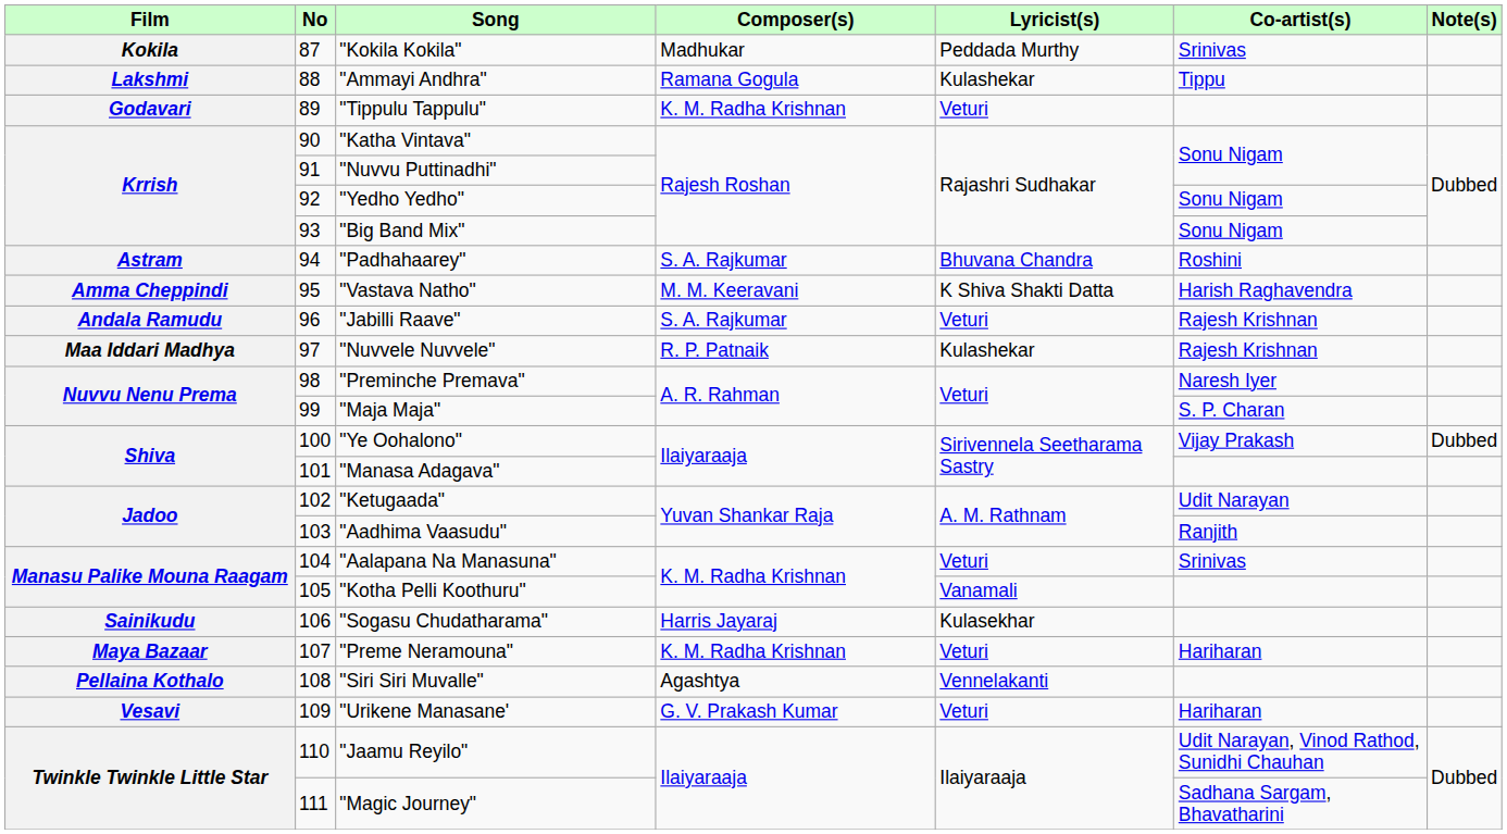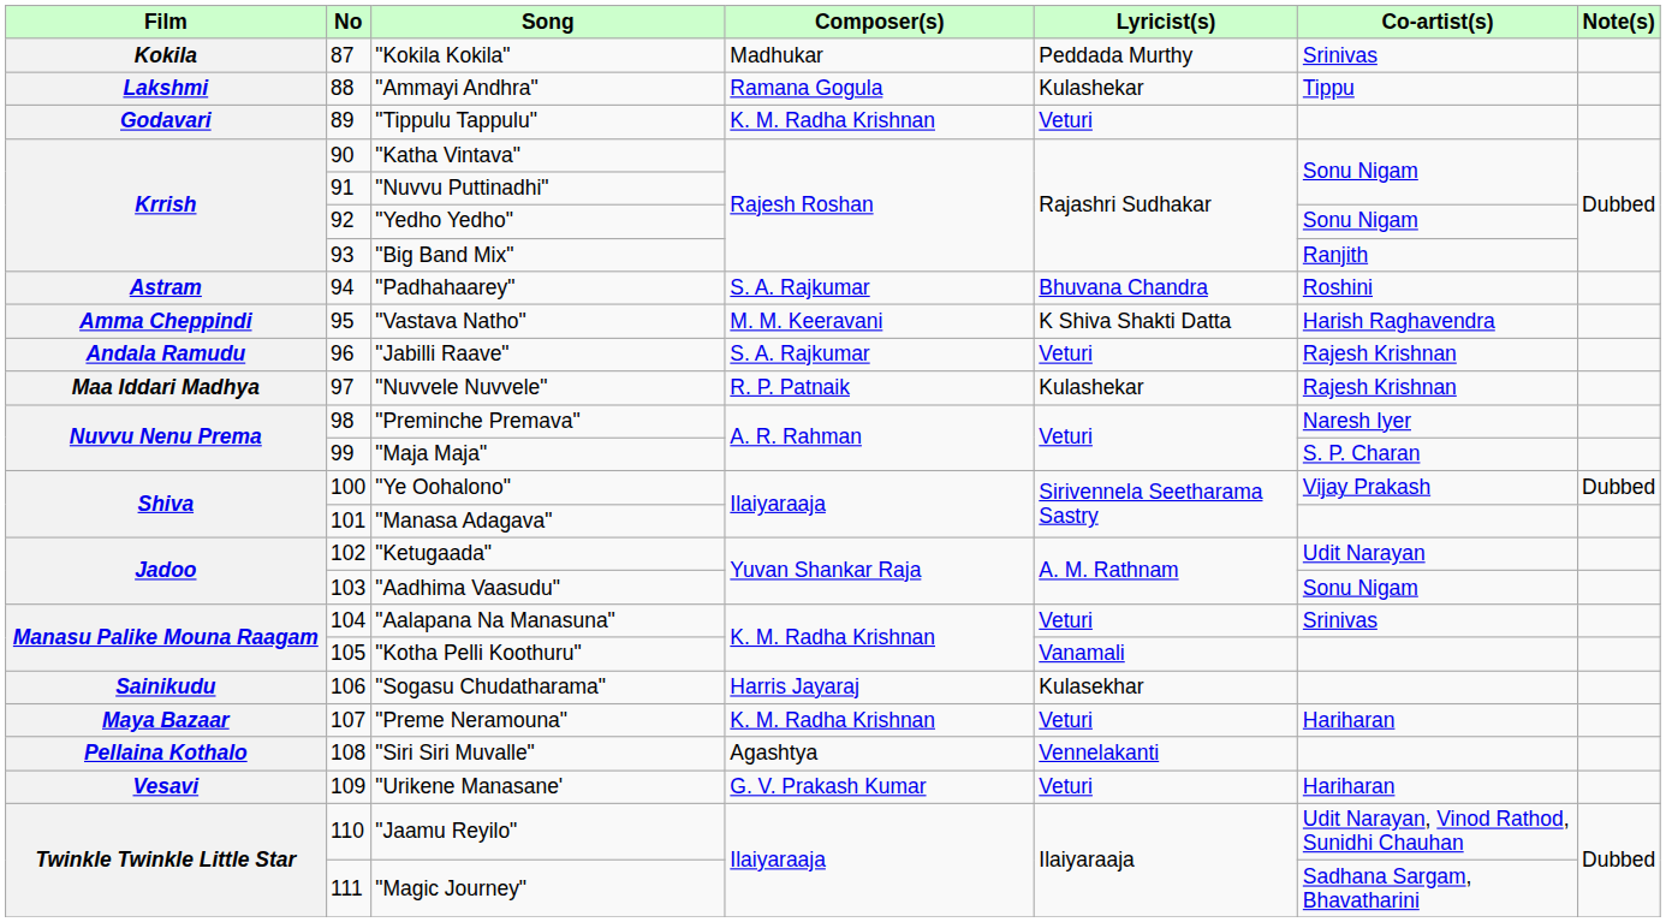"Big Band Mix" | Co-artist(s): Sonu Nigam -> Ranjith
"Aadhima Vaasudu" | Co-artist(s): Ranjith -> Sonu Nigam
